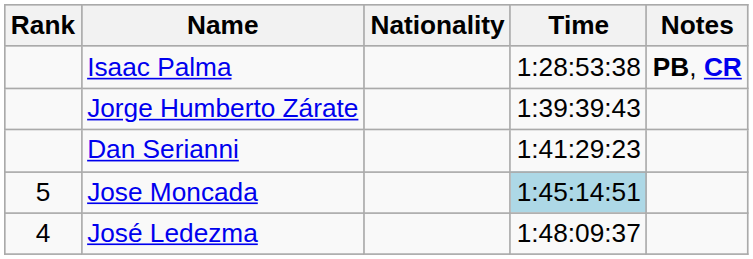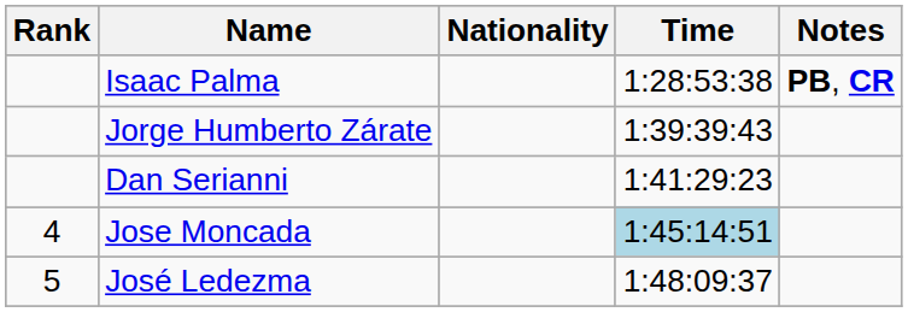Jose Moncada | Rank: 5 -> 4
José Ledezma | Rank: 4 -> 5
